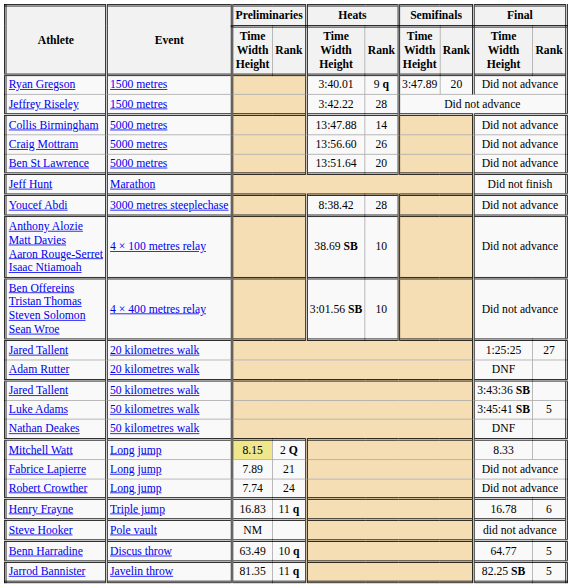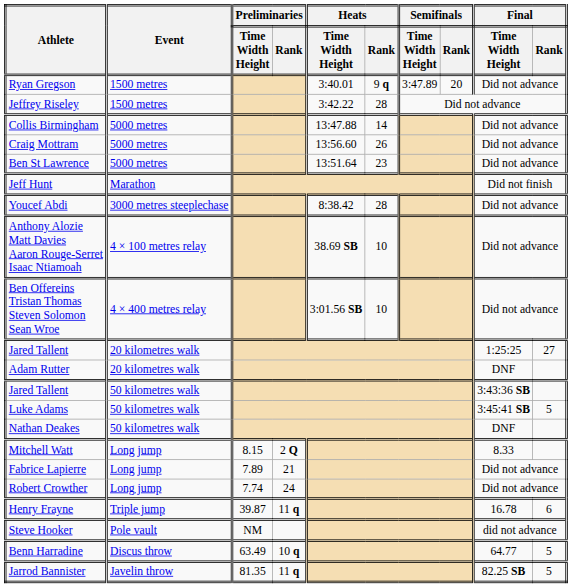Ben St Lawrence | Heats / Rank: 20 -> 23
Mitchell Watt | Preliminaries / Time Width Height: khaki background -> no background
Henry Frayne | Preliminaries / Time Width Height: 16.83 -> 39.87
